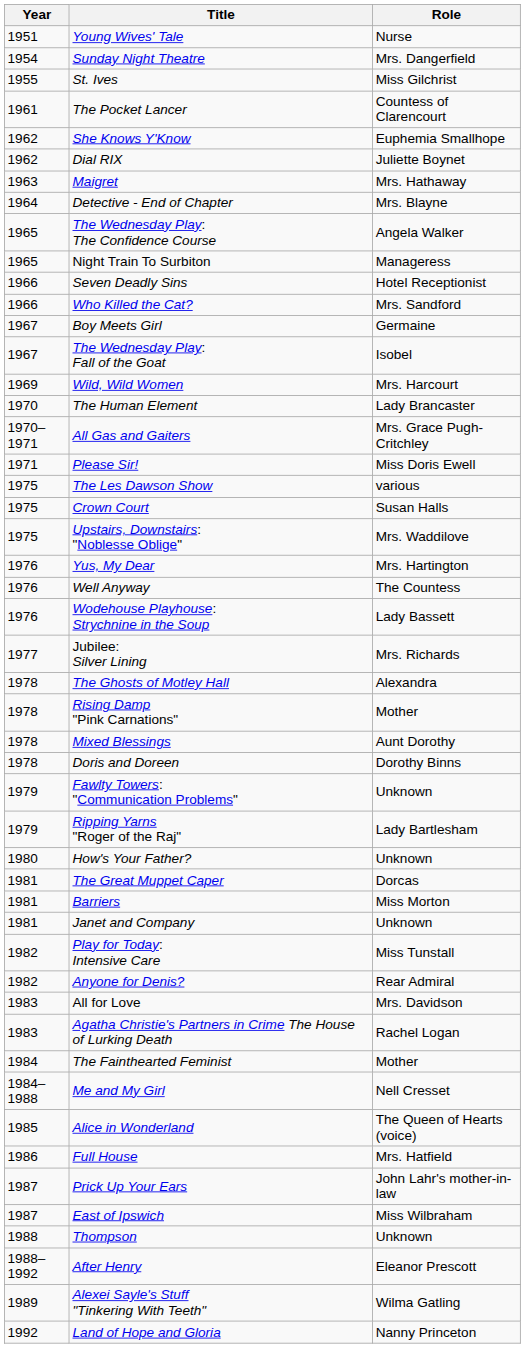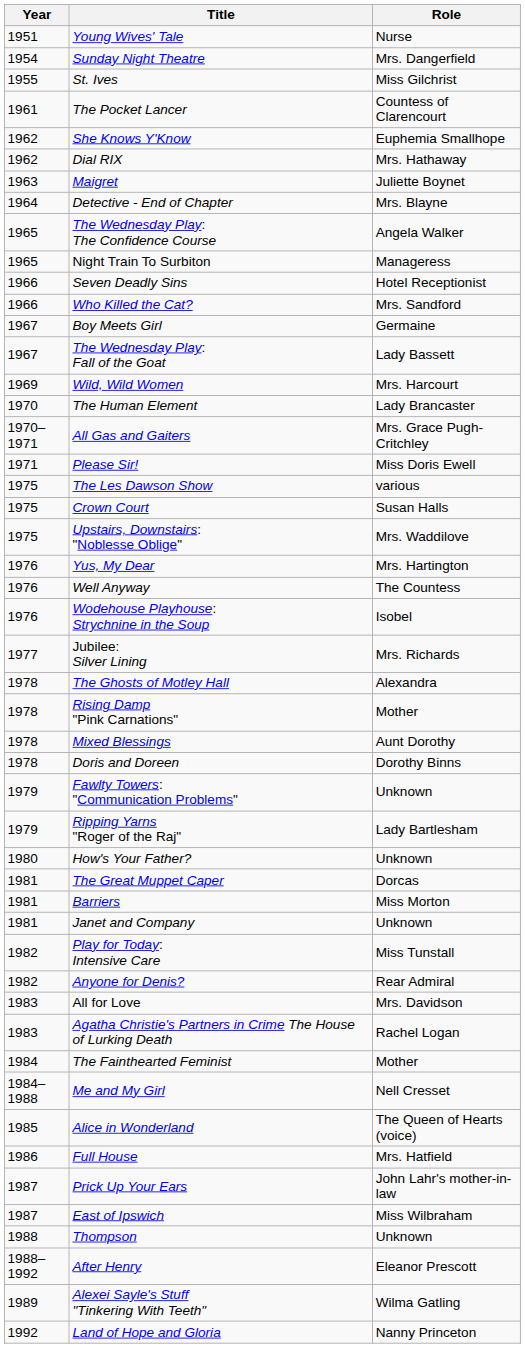Dial RIX | Role: Juliette Boynet -> Mrs. Hathaway
Maigret | Role: Mrs. Hathaway -> Juliette Boynet
The Wednesday Play: Fall of the Goat | Role: Isobel -> Lady Bassett
Wodehouse Playhouse: Strychnine in the Soup | Role: Lady Bassett -> Isobel
